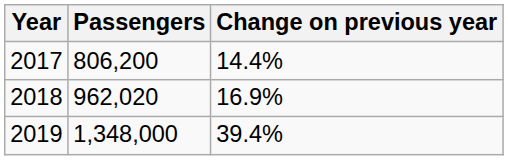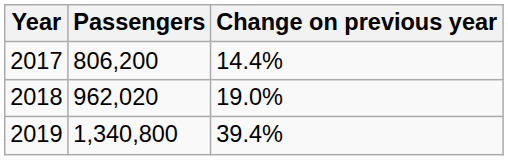2018 | Change on previous year: 16.9% -> 19.0%
2019 | Passengers: 1,348,000 -> 1,340,800
